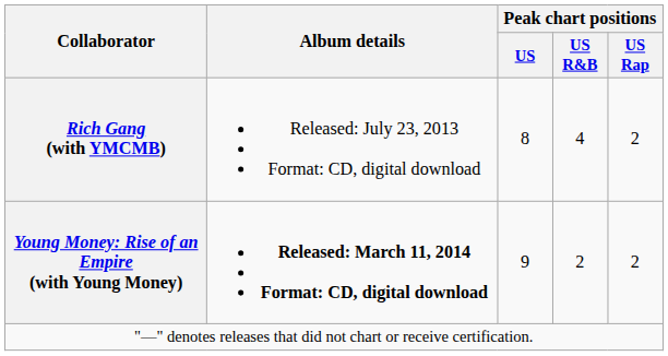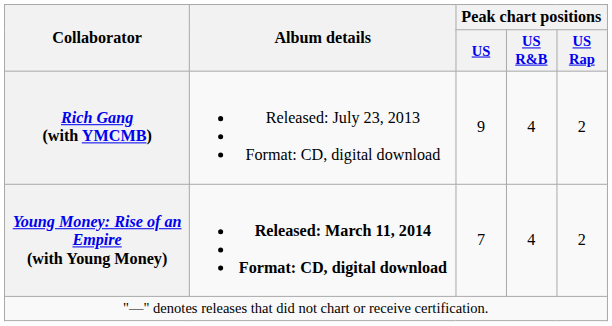Rich Gang (with YMCMB) | Peak chart positions / US: 8 -> 9
Young Money: Rise of an Empire (with Young Money) | Peak chart positions / US: 9 -> 7
Young Money: Rise of an Empire (with Young Money) | Peak chart positions / US R&B: 2 -> 4
